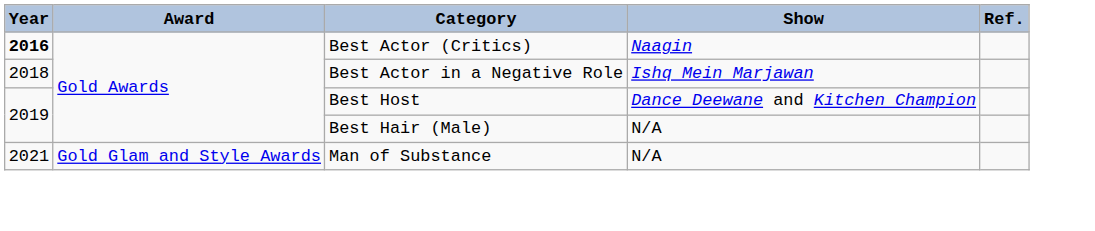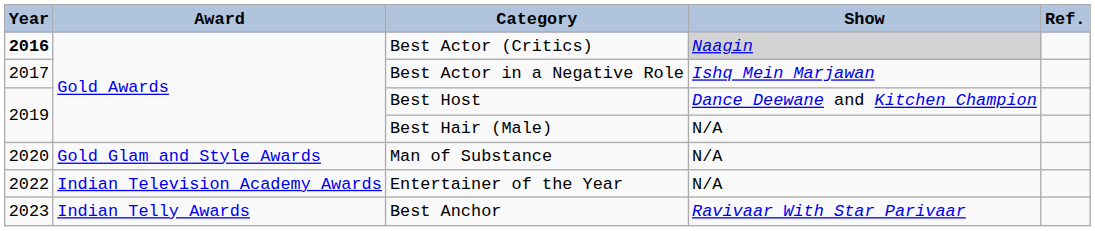Best Actor (Critics) | Show: no background -> lightgrey background
Best Actor in a Negative Role | Year: 2018 -> 2017
Man of Substance | Year: 2021 -> 2020
+ row: 2022 | Indian Television Academy Awards | Entertainer of the Year | N/A
+ row: 2023 | Indian Telly Awards | Best Anchor | Ravivaar With Star Parivaar
